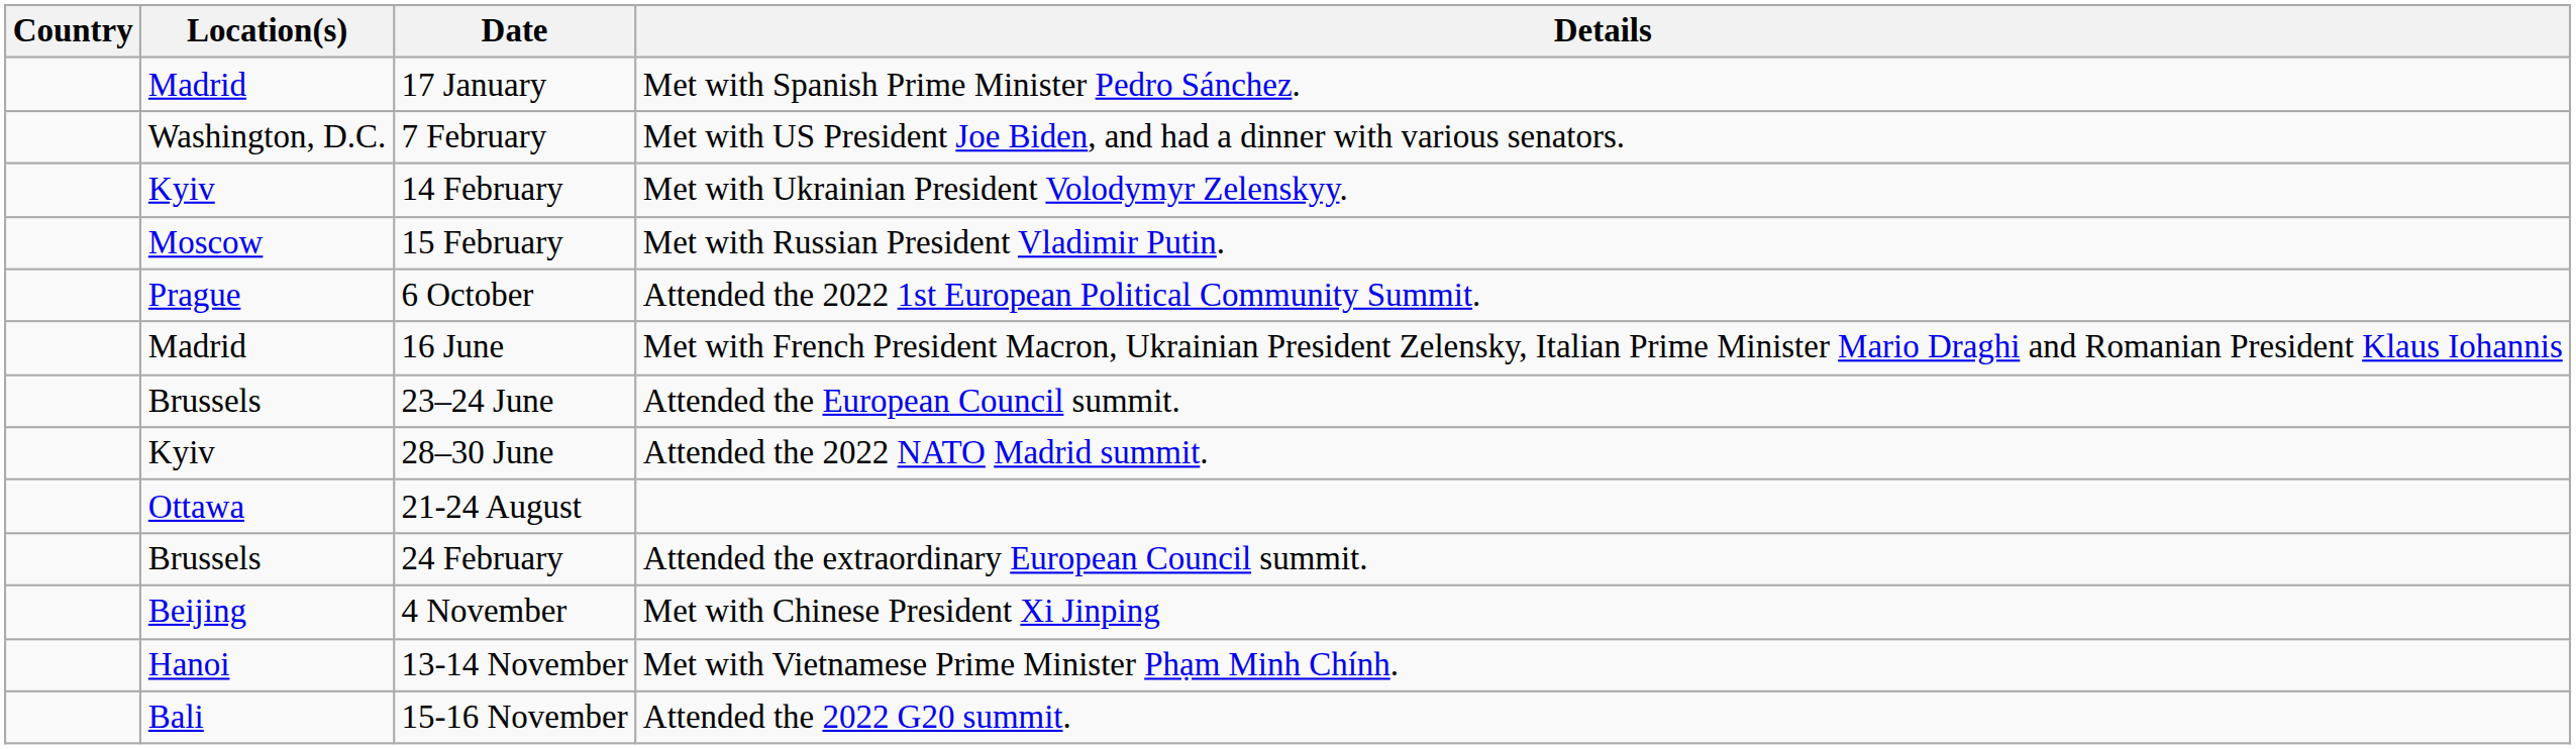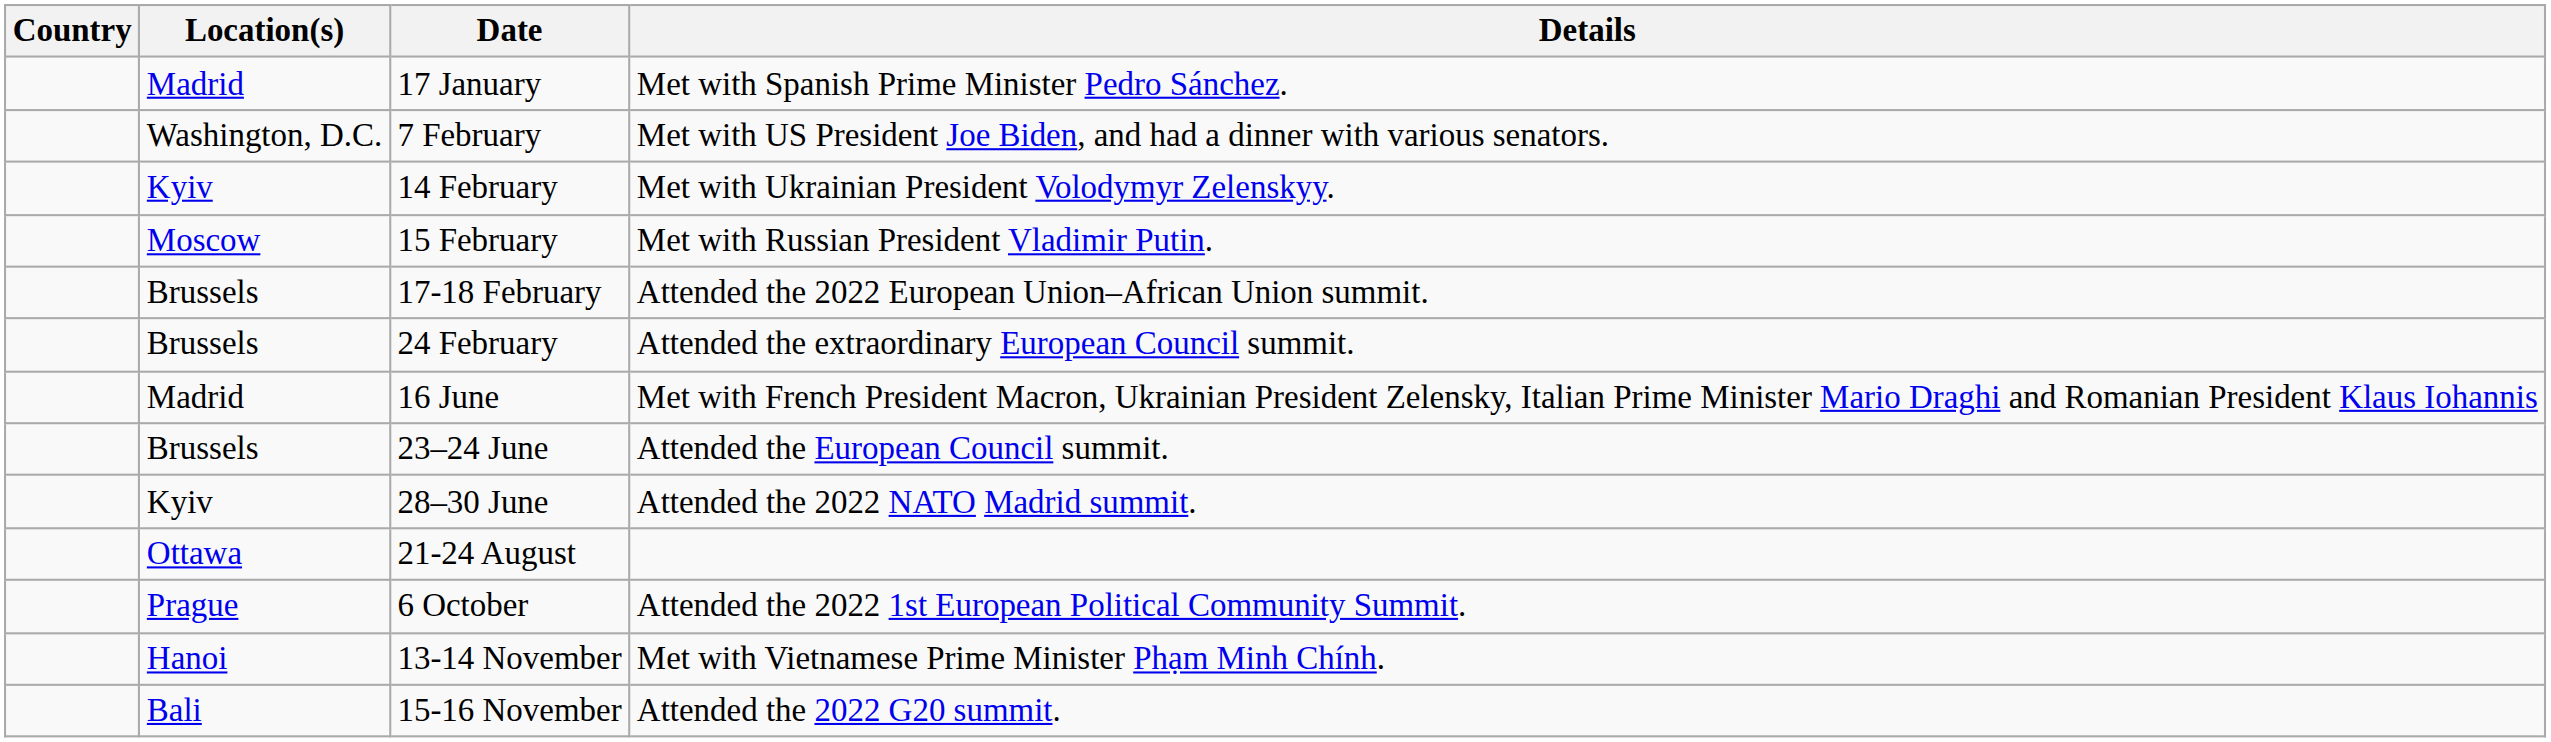+ row: Brussels | 17-18 February | Attended the 2022 European Union–African Union summit.
rows swapped: 24 February <-> 6 October
- row: Beijing | 4 November | Met with Chinese President Xi Jinping
